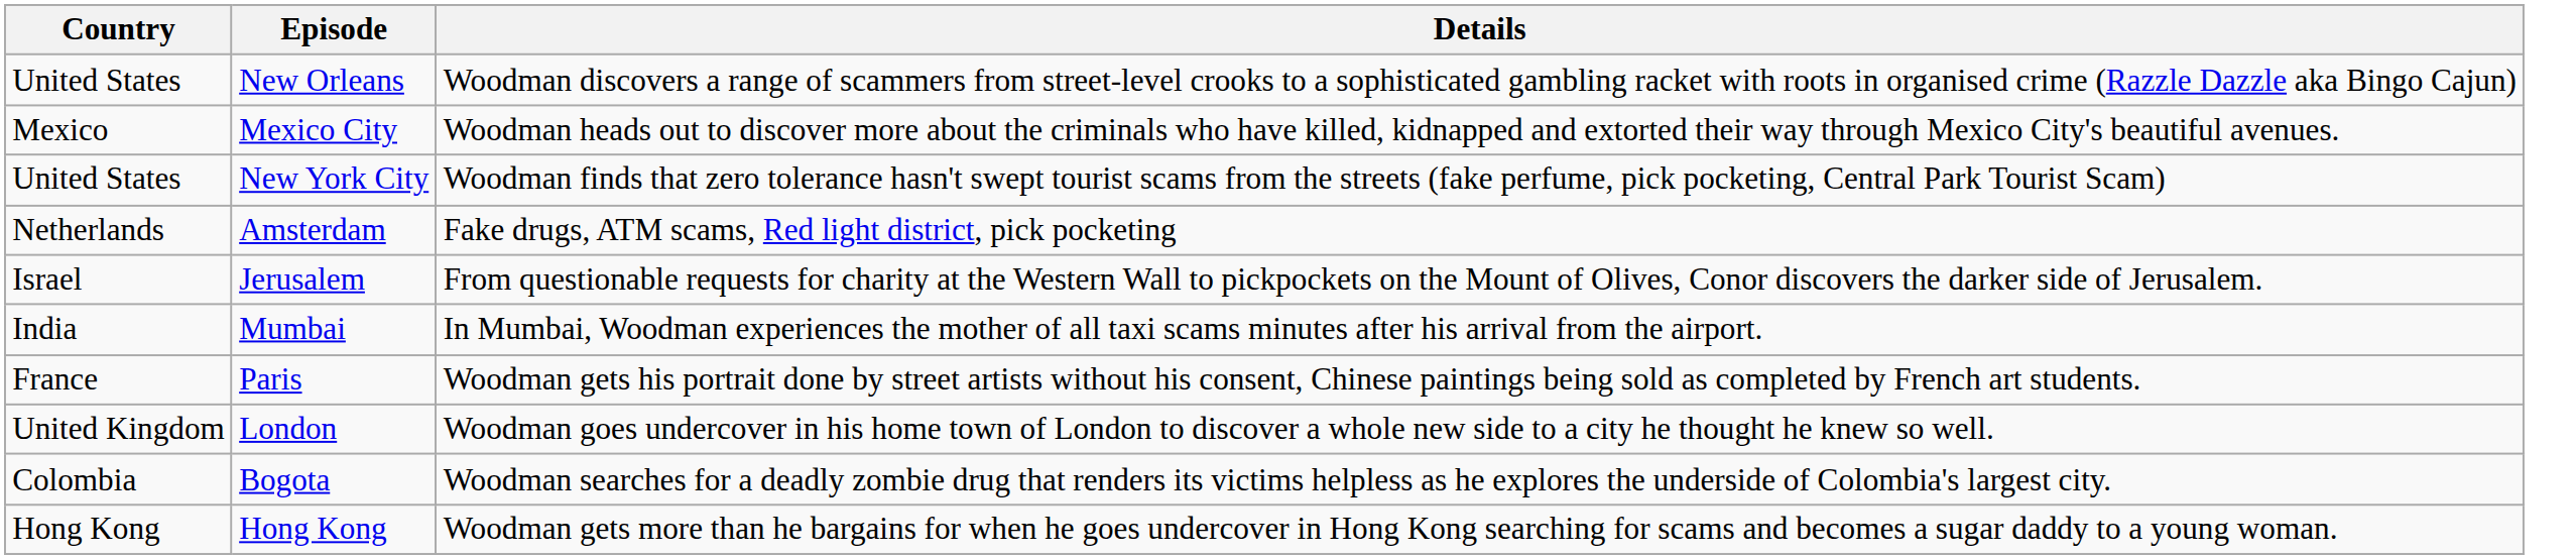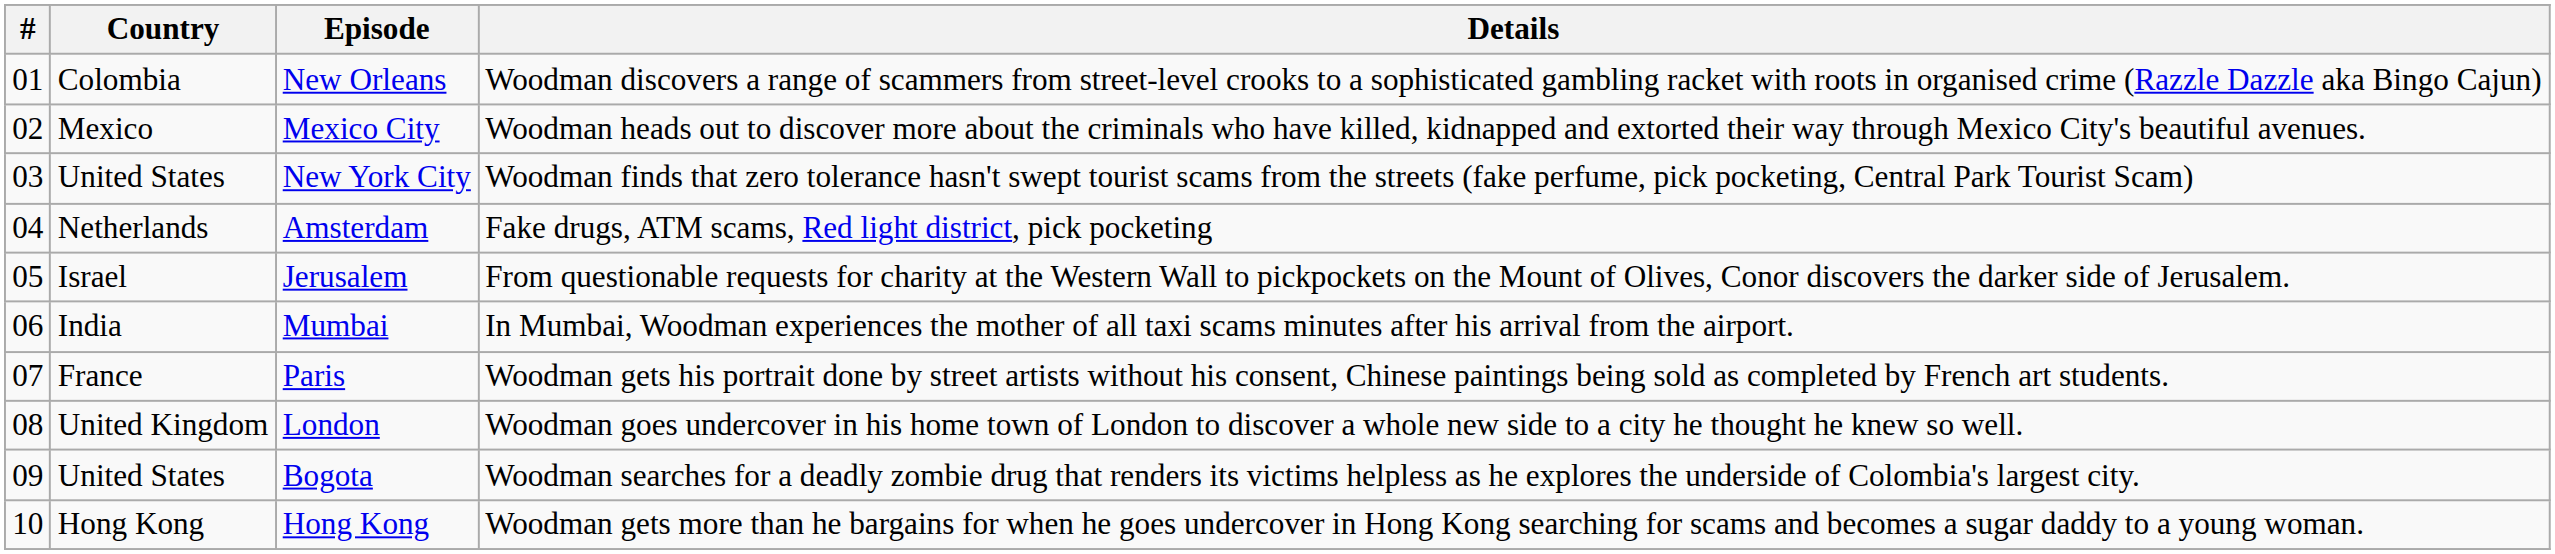+ column: # | 01 | 02 | 03 | 04 | 05 | 06 | 07 | 08 | 09 | 10
New Orleans | Country: United States -> Colombia
Bogota | Country: Colombia -> United States
